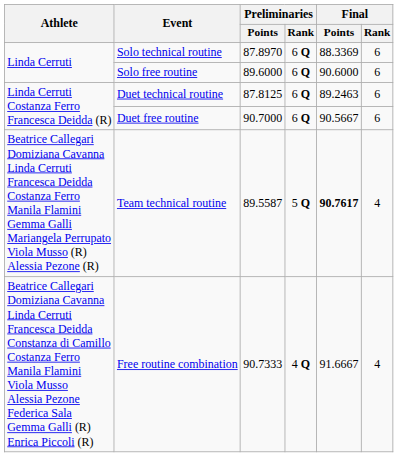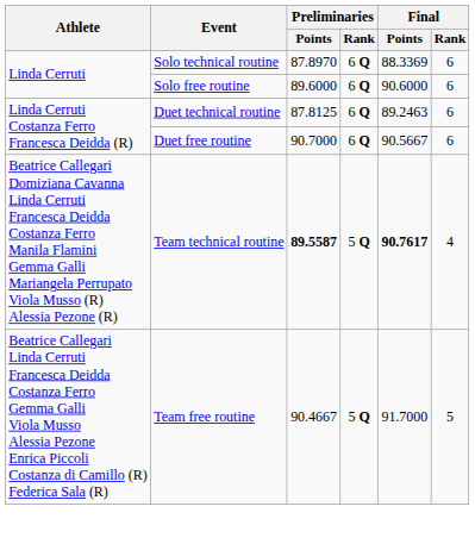Team technical routine | Preliminaries / Points: normal -> bold
+ row: Beatrice Callegari Linda Cerruti Francesca Deidda Costanza Ferro Gemma Galli Viola Musso Alessia Pezone Enrica Piccoli Costanza di Camillo (R) Federica Sala (R) | Team free routine | 90.4667 | 5 Q | 91.7000 | 5
- row: Beatrice Callegari Domiziana Cavanna Linda Cerruti Francesca Deidda Constanza di Camillo Costanza Ferro Manila Flamini Viola Musso Alessia Pezone Federica Sala Gemma Galli (R) Enrica Piccoli (R) | Free routine combination | 90.7333 | 4 Q | 91.6667 | 4
